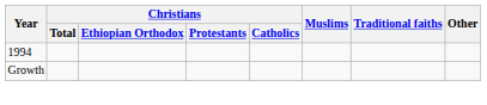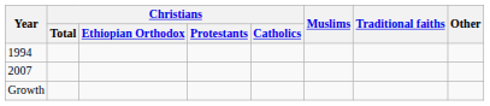+ row: 2007
